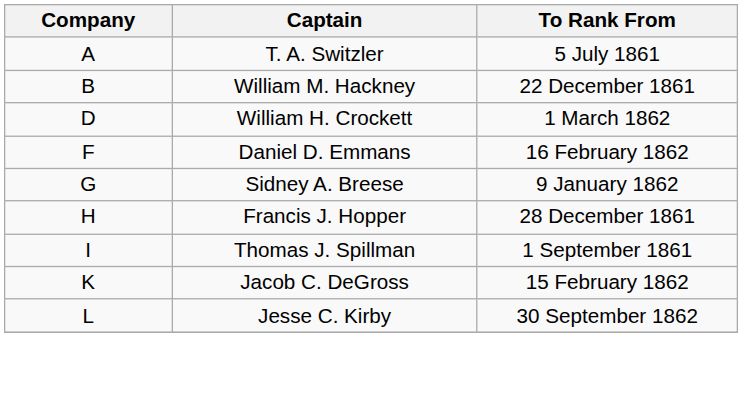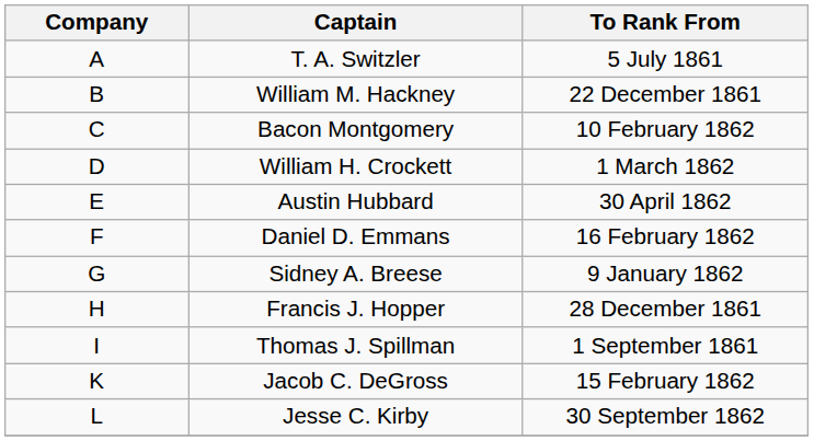+ row: C | Bacon Montgomery | 10 February 1862
+ row: E | Austin Hubbard | 30 April 1862
